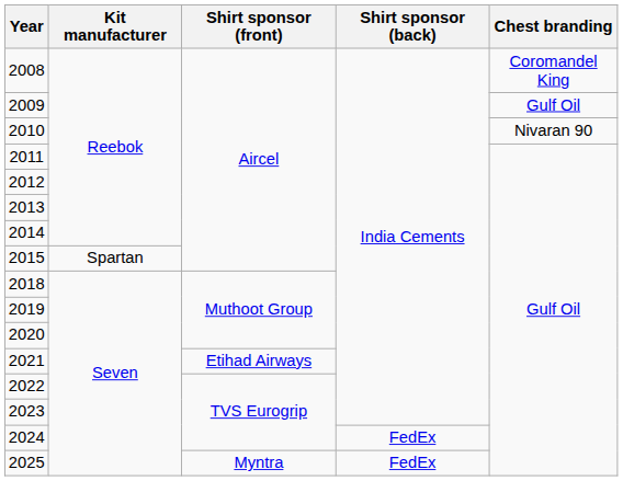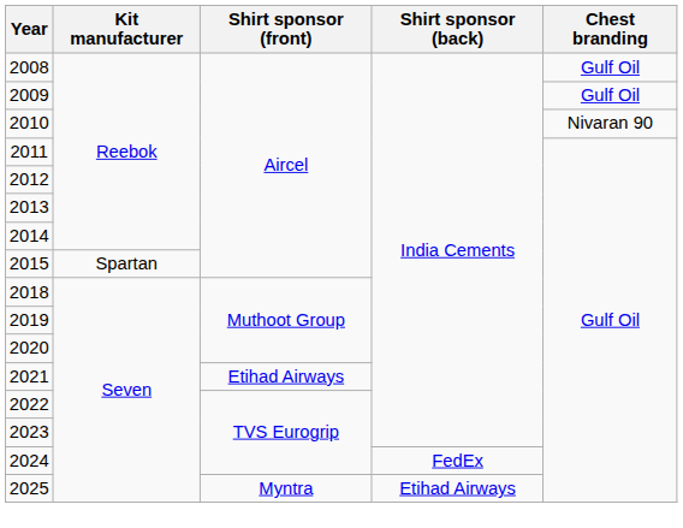2008 | Chest branding: Coromandel King -> Gulf Oil
2025 | Shirt sponsor (back): FedEx -> Etihad Airways
